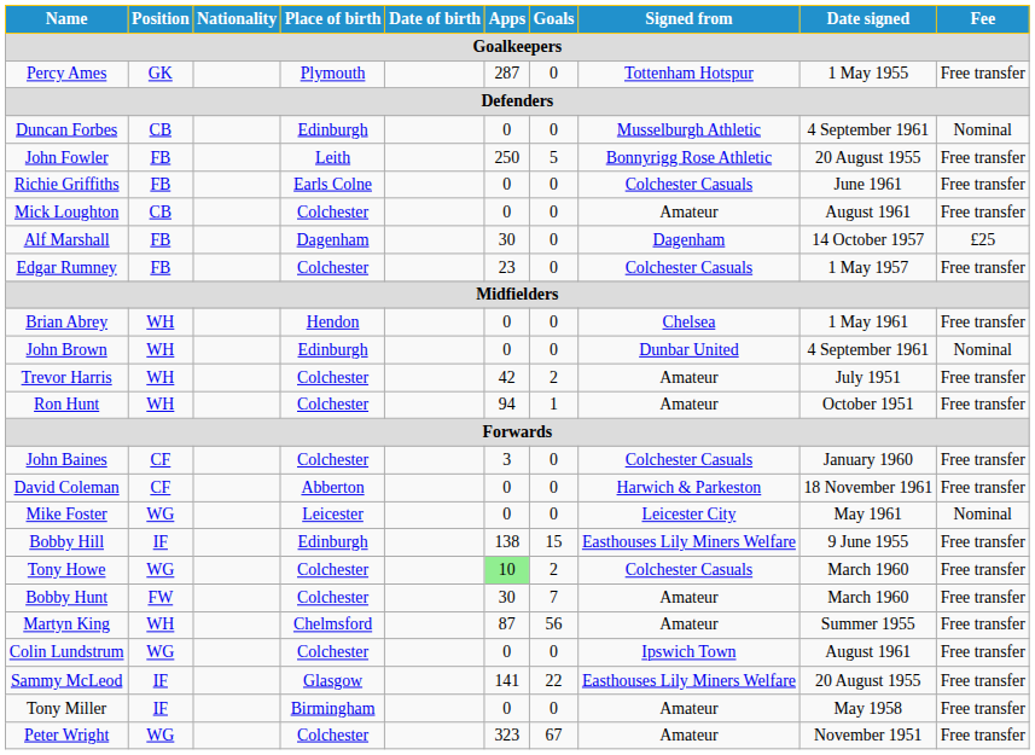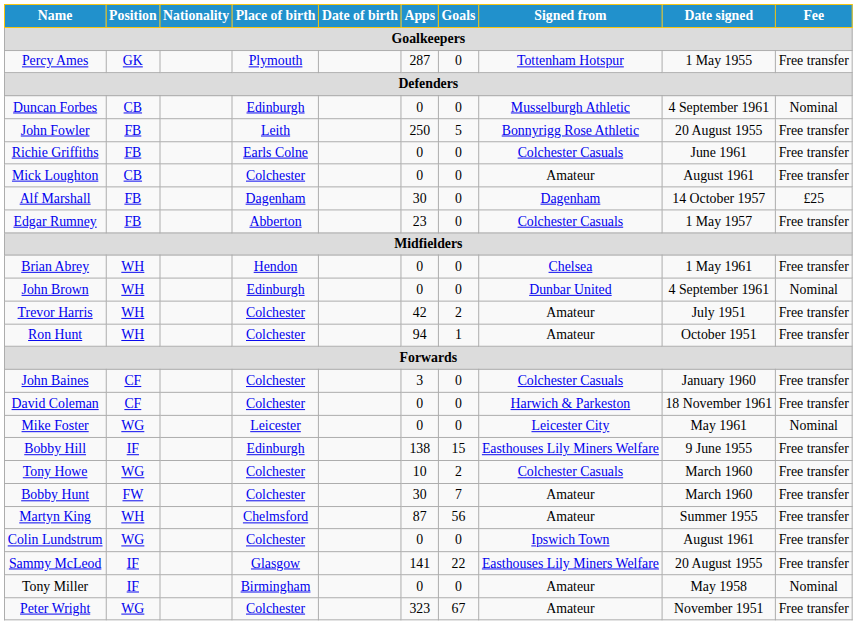Edgar Rumney | Place of birth: Colchester -> Abberton
David Coleman | Place of birth: Abberton -> Colchester
Tony Howe | Apps: lightgreen background -> no background
Tony Miller | Fee: Free transfer -> Nominal
